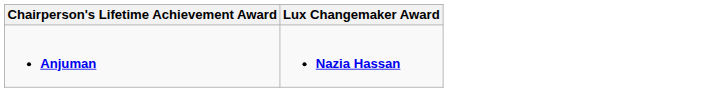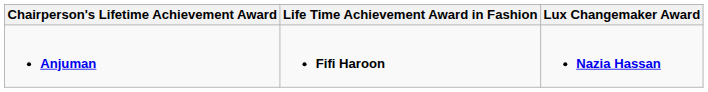+ column: Life Time Achievement Award in Fashion | Fifi Haroon
